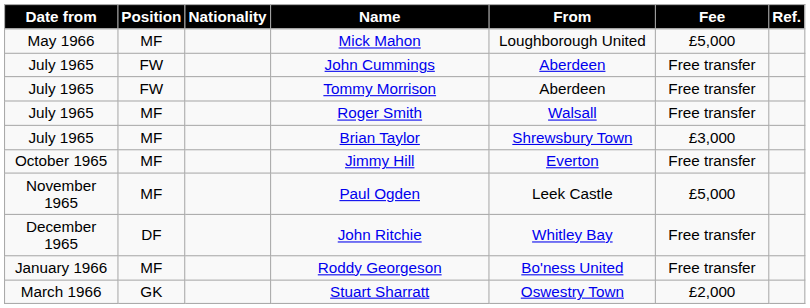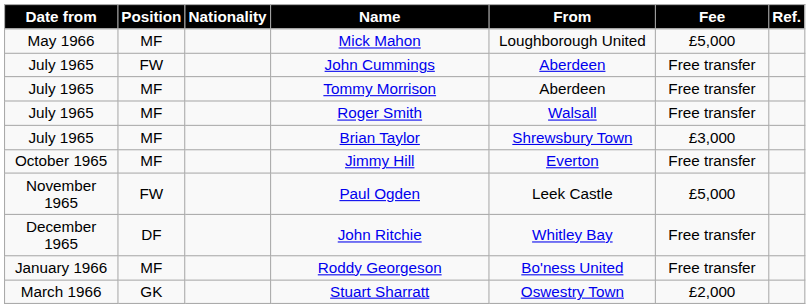Tommy Morrison | Position: FW -> MF
Paul Ogden | Position: MF -> FW
